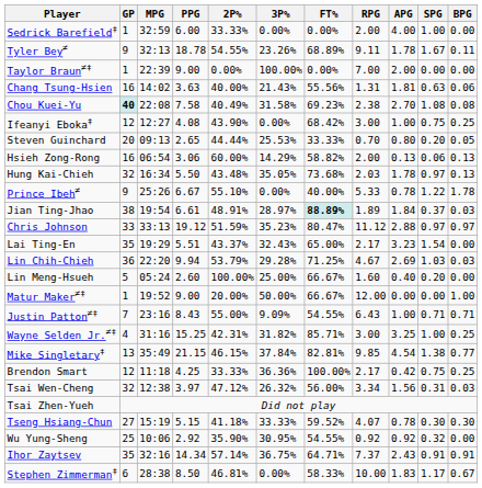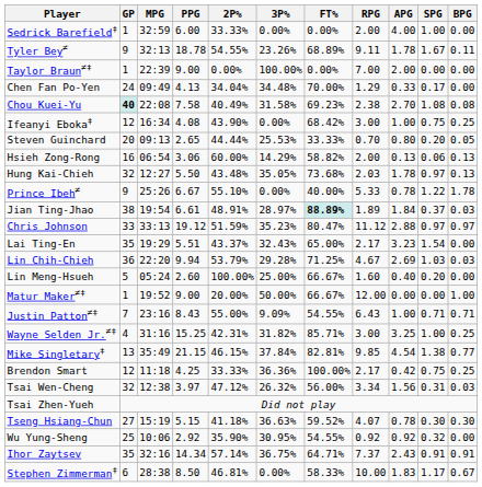- row: Chang Tsung-Hsien | 16 | 14:02 | 3.63 | 40.00% | 21.43% | 55.56% | 1.31 | 1.81 | 0.63 | 0.06
+ row: Chen Fan Po-Yen | 24 | 09:49 | 4.13 | 34.04% | 34.48% | 70.00% | 1.29 | 0.33 | 0.17 | 0.00
Ifeanyi Eboka‡ | MPG: 12:27 -> 16:34
Hung Kai-Chieh | MPG: 16:34 -> 12:27
Tseng Hsiang-Chun | 3P%: 33.33% -> 36.63%
